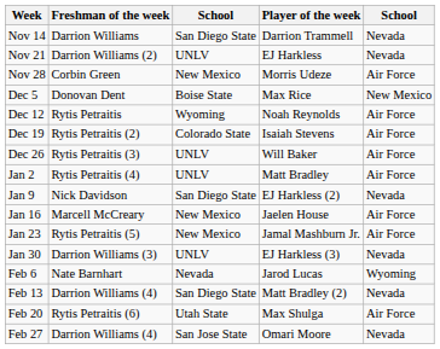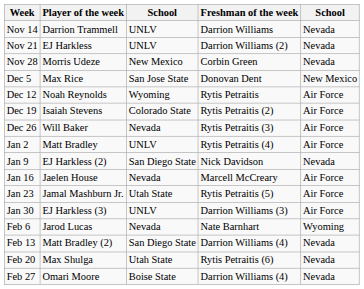columns swapped: Player of the week <-> Freshman of the week
Nov 14 | column 3: San Diego State -> UNLV
Nov 28 | column 5: Air Force -> Nevada
Dec 5 | column 3: Boise State -> San Jose State
Dec 26 | column 3: UNLV -> Nevada
Jan 16 | column 3: New Mexico -> Nevada
Jan 23 | column 3: New Mexico -> Utah State
Jan 30 | column 5: Nevada -> Air Force
Feb 20 | column 5: Air Force -> Nevada
Feb 27 | column 3: San Jose State -> Boise State
